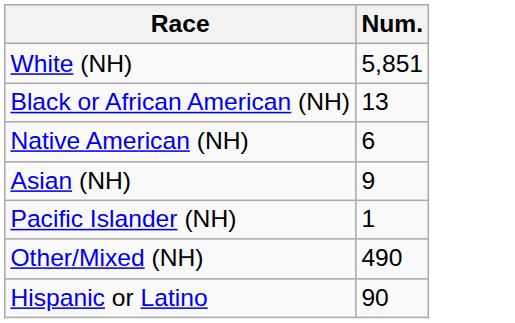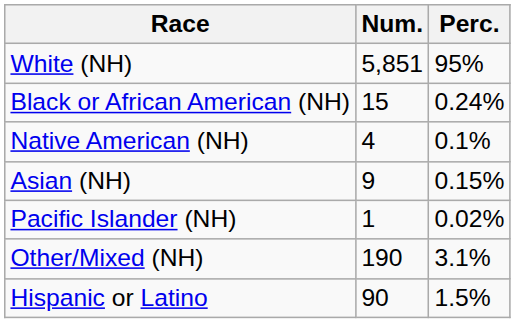+ column: Perc. | 95% | 0.24% | 0.1% | 0.15% | 0.02% | 3.1% | 1.5%
Black or African American (NH) | Num.: 13 -> 15
Native American (NH) | Num.: 6 -> 4
Other/Mixed (NH) | Num.: 490 -> 190
